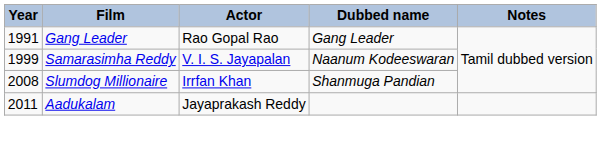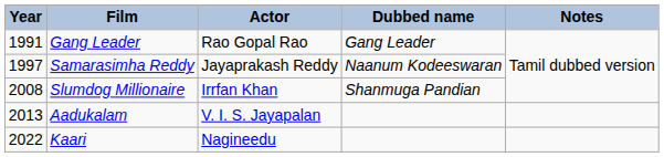Samarasimha Reddy | Year: 1999 -> 1997
Samarasimha Reddy | Actor: V. I. S. Jayapalan -> Jayaprakash Reddy
Aadukalam | Year: 2011 -> 2013
Aadukalam | Actor: Jayaprakash Reddy -> V. I. S. Jayapalan
+ row: 2022 | Kaari | Nagineedu
